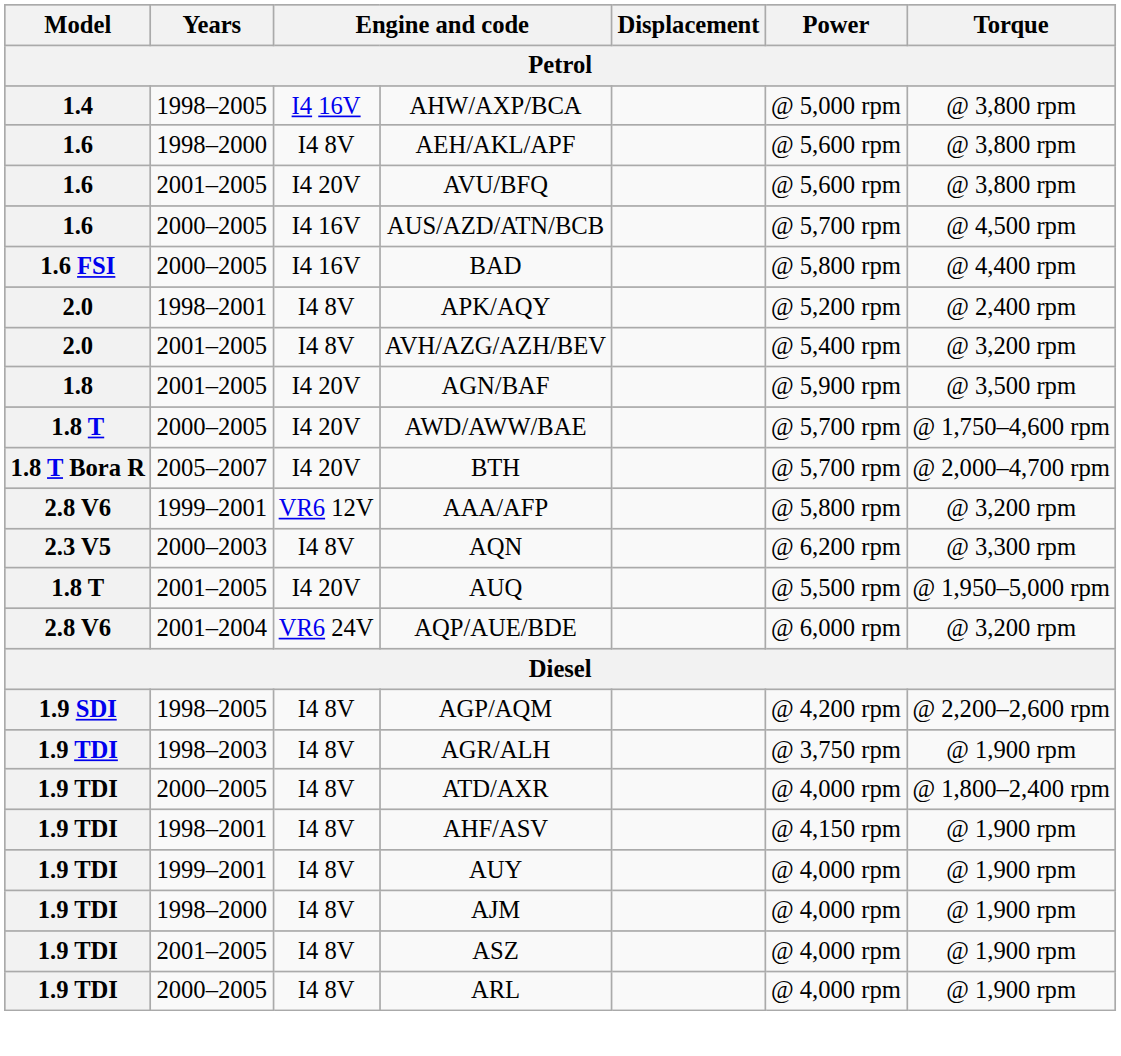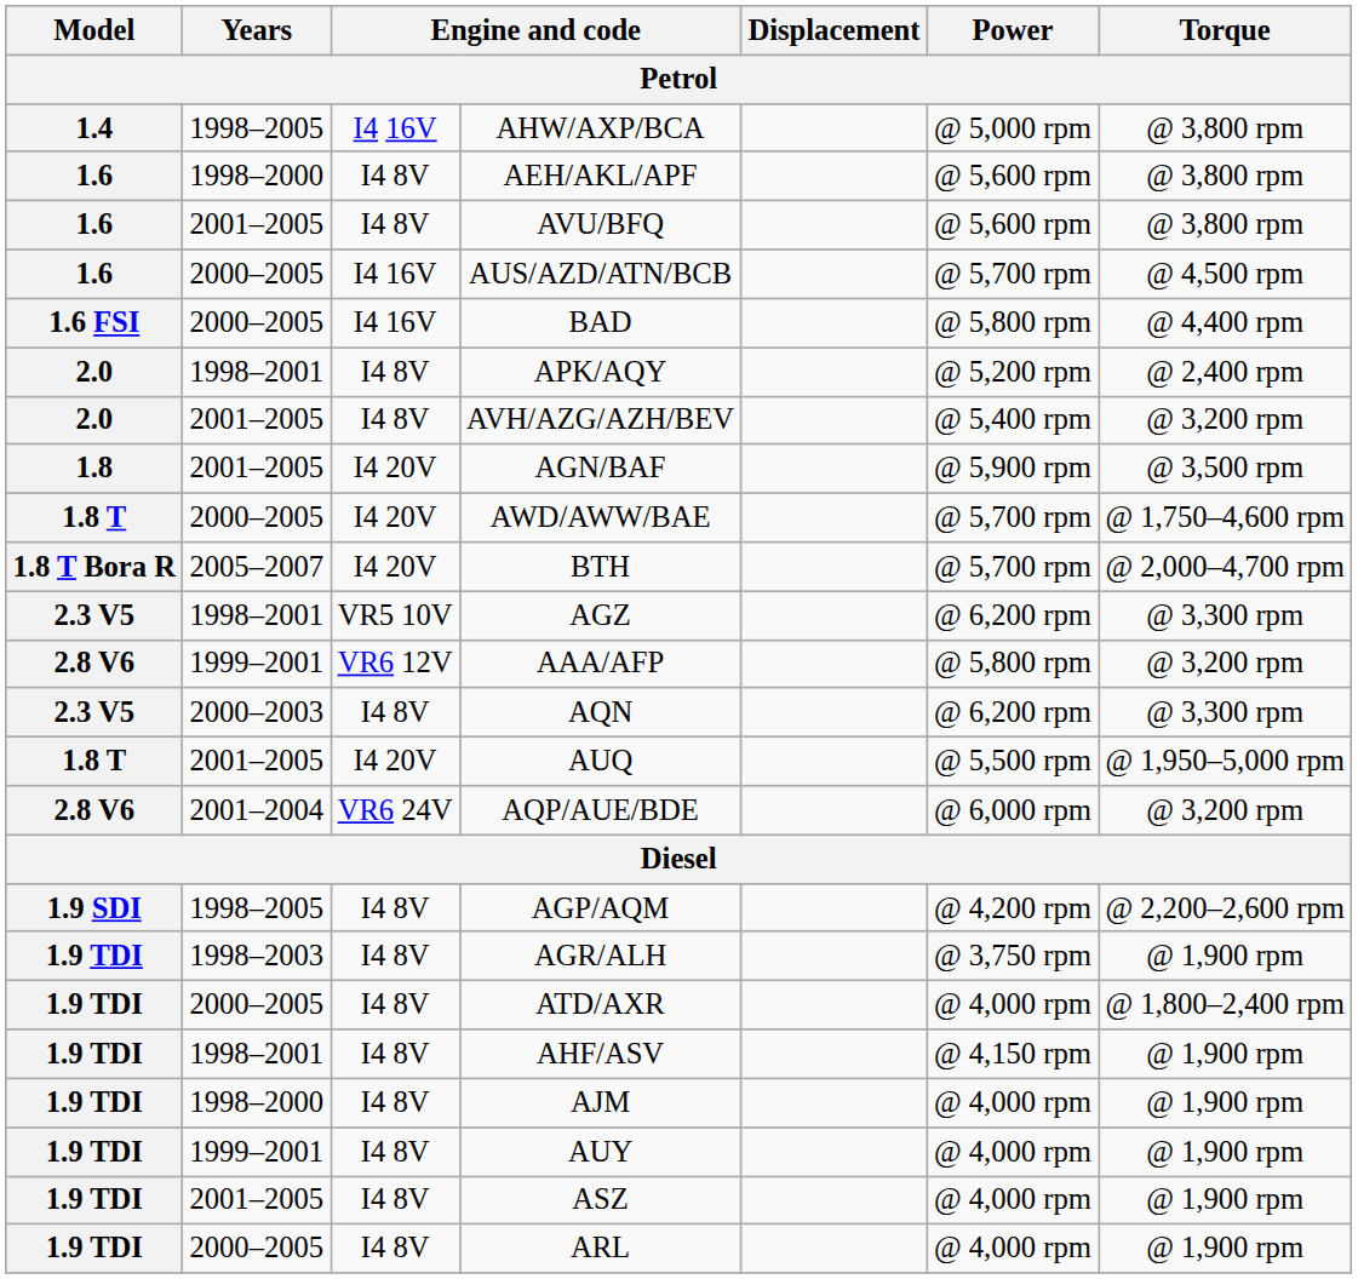AVU/BFQ | column 3: I4 20V -> I4 8V
+ row: 2.3 V5 | 1998–2001 | VR5 10V | AGZ | @ 6,200 rpm | @ 3,300 rpm
rows swapped: AJM <-> AUY
